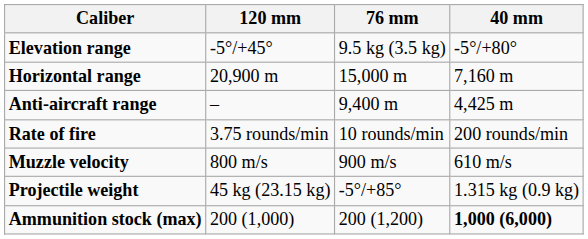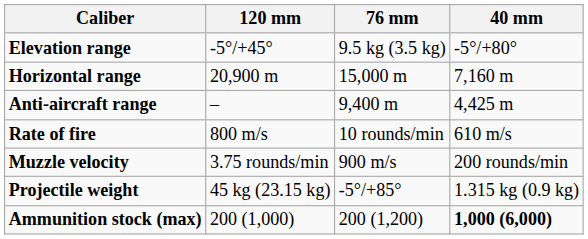Rate of fire | 120 mm: 3.75 rounds/min -> 800 m/s
Rate of fire | 40 mm: 200 rounds/min -> 610 m/s
Muzzle velocity | 120 mm: 800 m/s -> 3.75 rounds/min
Muzzle velocity | 40 mm: 610 m/s -> 200 rounds/min
